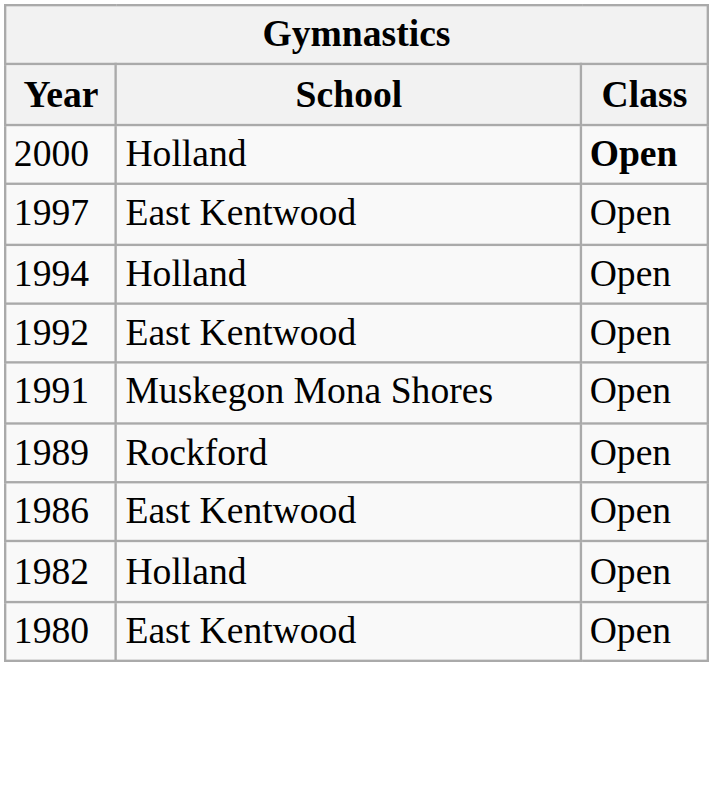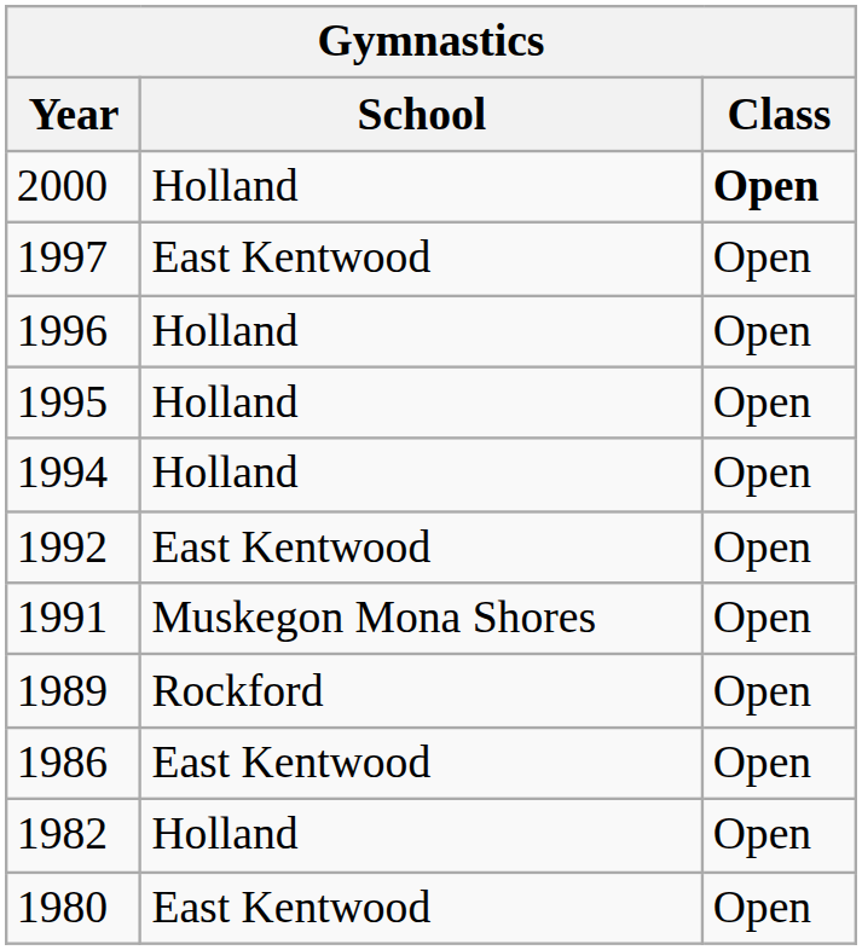+ row: 1996 | Holland | Open
+ row: 1995 | Holland | Open
